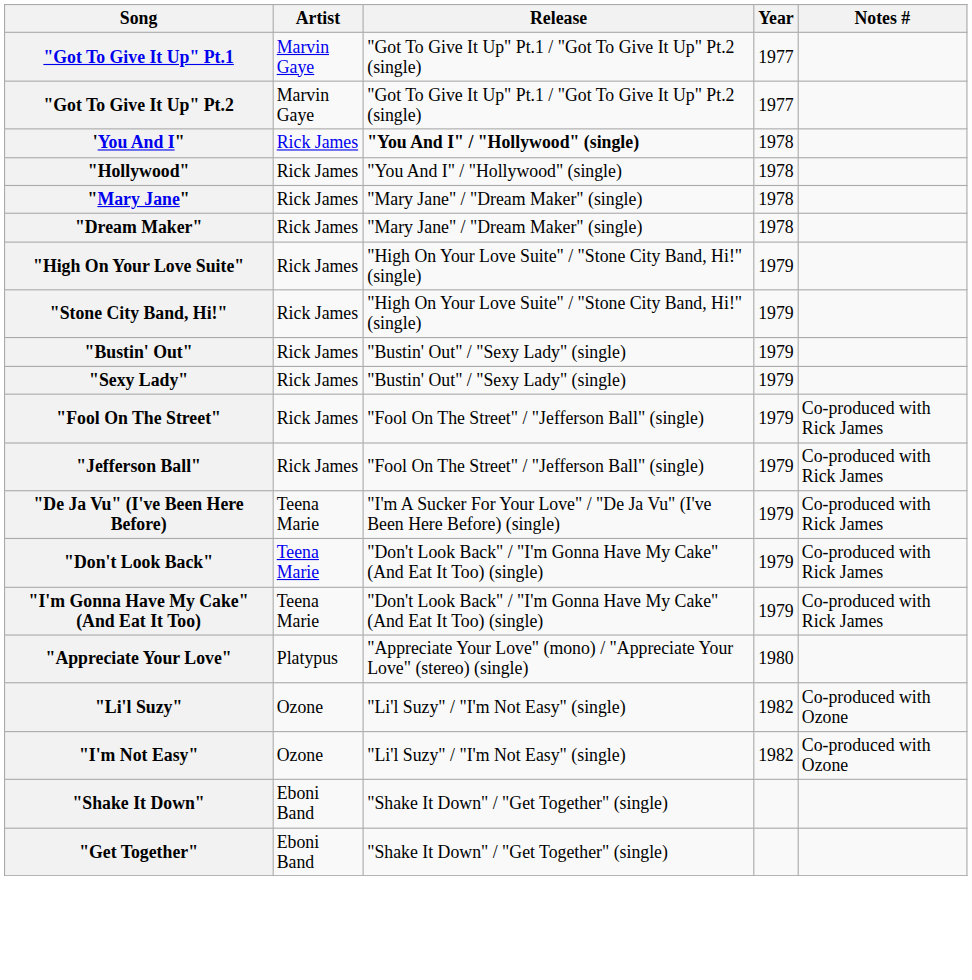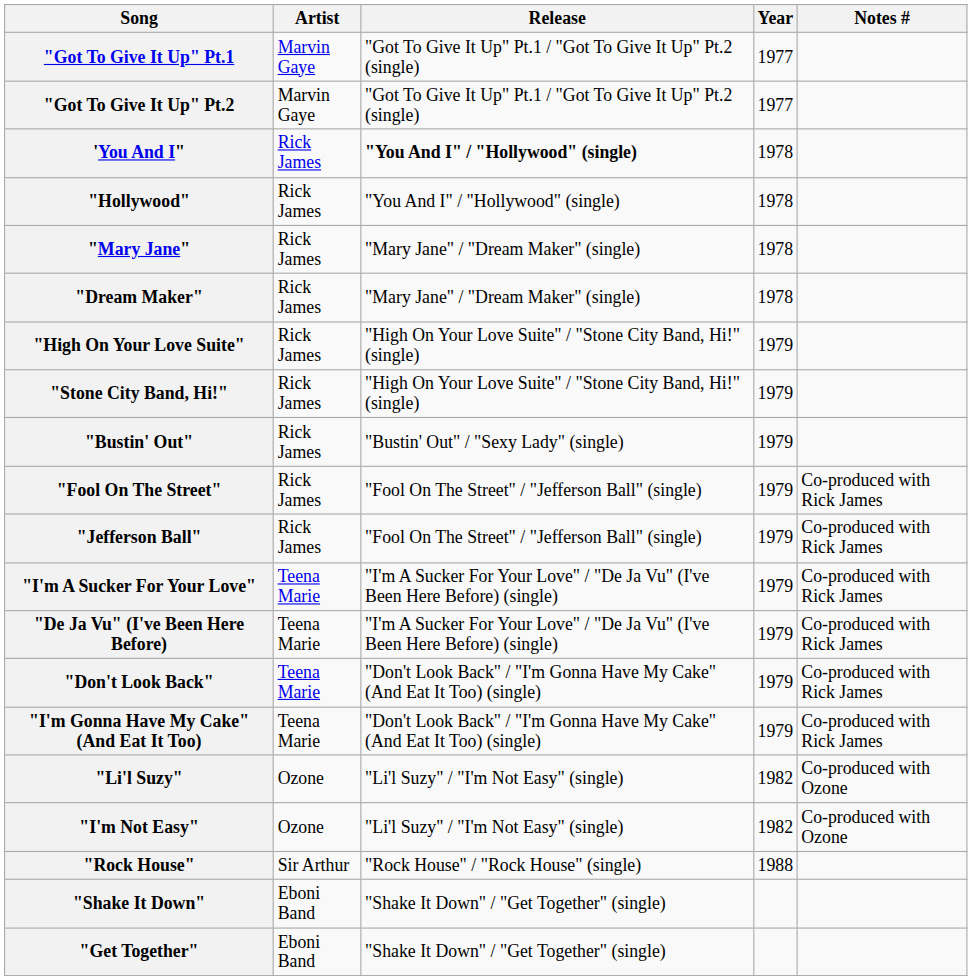- row: "Sexy Lady" | Rick James | "Bustin' Out" / "Sexy Lady" (single) | 1979
+ row: "I'm A Sucker For Your Love" | Teena Marie | "I'm A Sucker For Your Love" / "De Ja Vu" (I've Been Here Before) (single) | 1979 | Co-produced with Rick James
- row: "Appreciate Your Love" | Platypus | "Appreciate Your Love" (mono) / "Appreciate Your Love" (stereo) (single) | 1980
+ row: "Rock House" | Sir Arthur | "Rock House" / "Rock House" (single) | 1988
